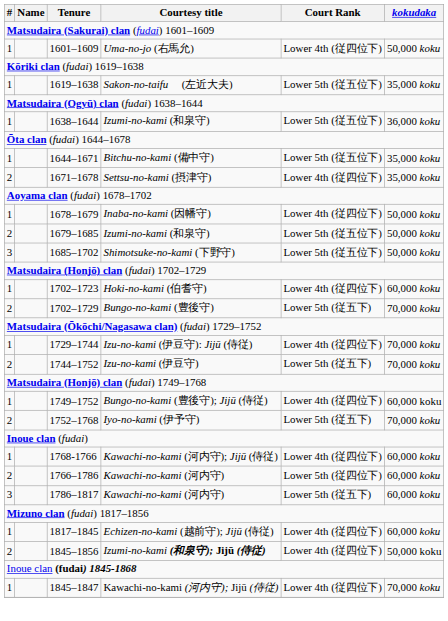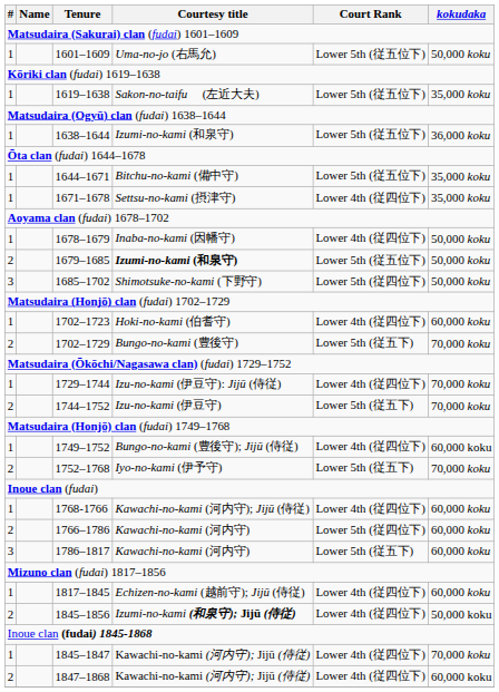1601–1609 | Court Rank: Lower 4th (従四位下) -> Lower 5th (従五位下)
1671–1678 | #: 2 -> 1
1679–1685 | Courtesy title: normal -> bold
1685–1702 | Court Rank: Lower 5th (従五位下) -> Lower 5th (従四位下)
+ row: 2 | 1847–1868 | Kawachi-no-kami (河内守); Jijū (侍従) | Lower 4th (従四位下) | 60,000 koku
